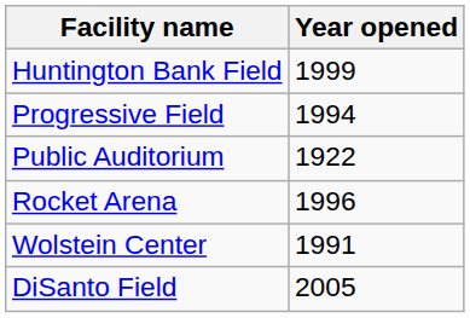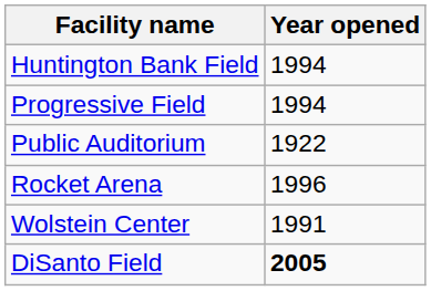Huntington Bank Field | Year opened: 1999 -> 1994
DiSanto Field | Year opened: normal -> bold
